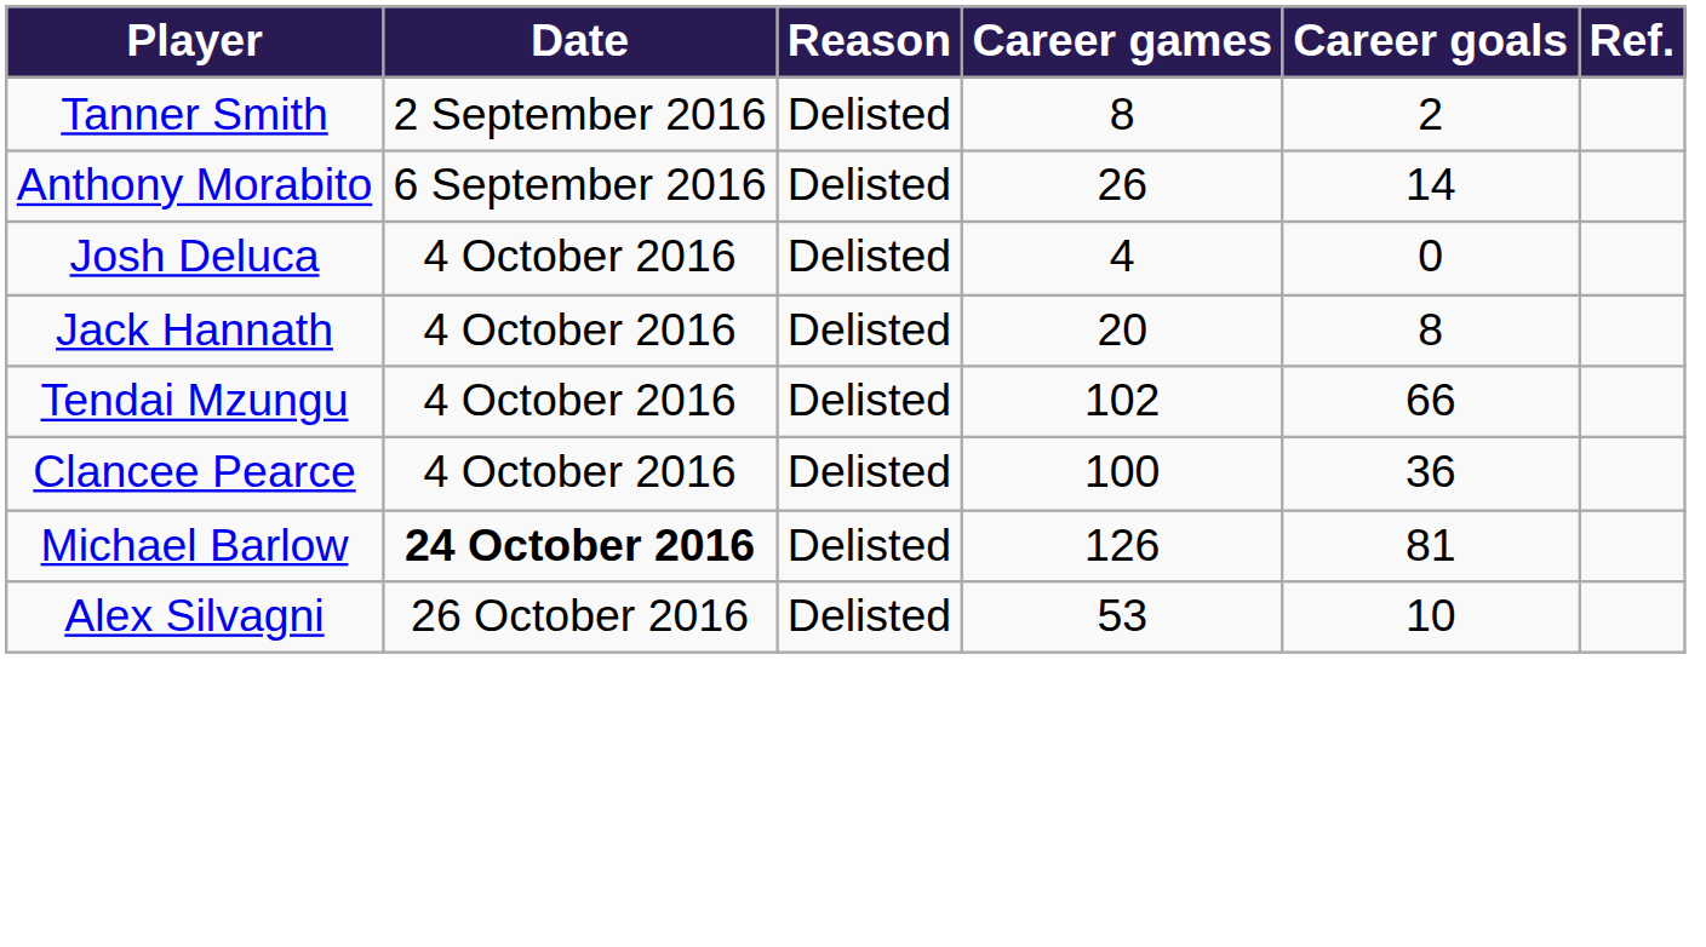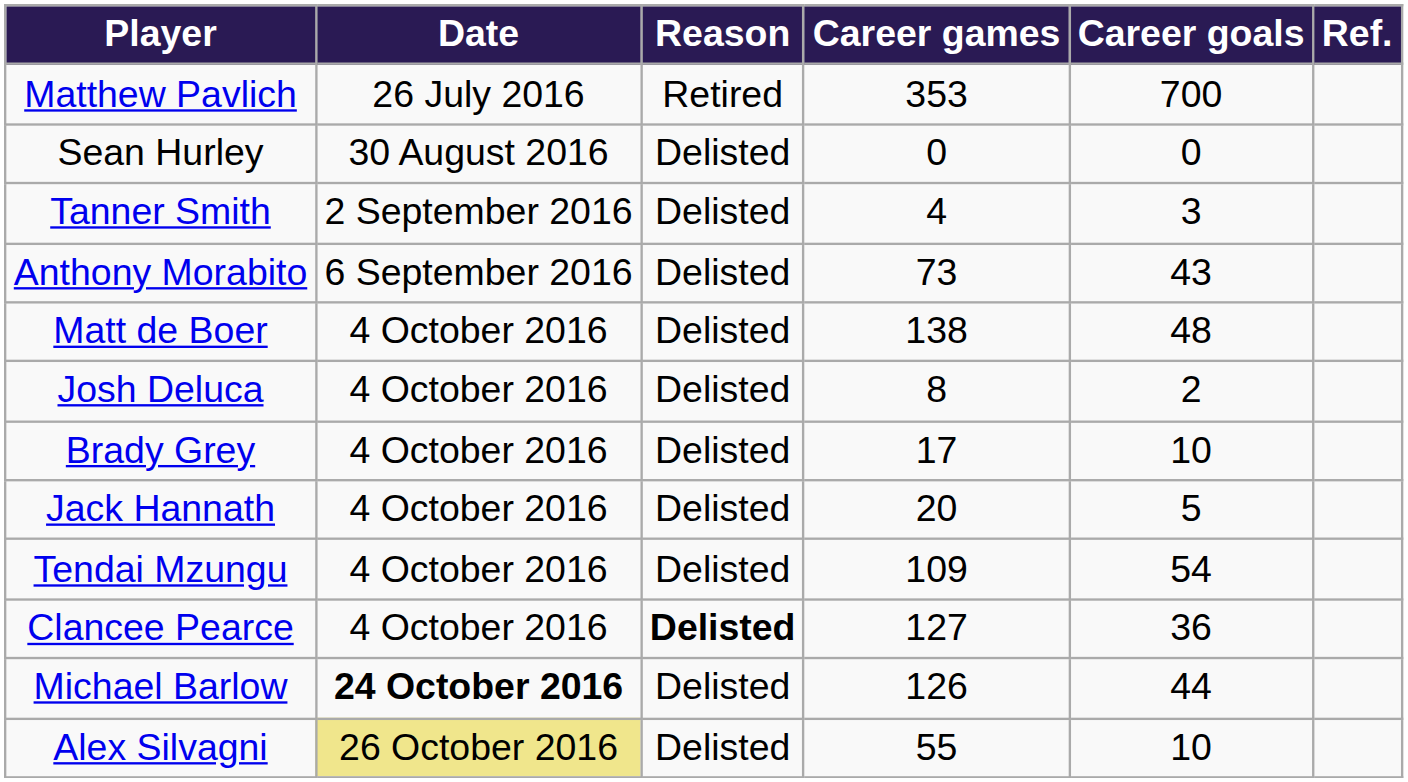+ row: Matthew Pavlich | 26 July 2016 | Retired | 353 | 700
+ row: Sean Hurley | 30 August 2016 | Delisted | 0 | 0
Tanner Smith | Career games: 8 -> 4
Tanner Smith | Career goals: 2 -> 3
Anthony Morabito | Career games: 26 -> 73
Anthony Morabito | Career goals: 14 -> 43
+ row: Matt de Boer | 4 October 2016 | Delisted | 138 | 48
Josh Deluca | Career games: 4 -> 8
Josh Deluca | Career goals: 0 -> 2
+ row: Brady Grey | 4 October 2016 | Delisted | 17 | 10
Jack Hannath | Career goals: 8 -> 5
Tendai Mzungu | Career games: 102 -> 109
Tendai Mzungu | Career goals: 66 -> 54
Clancee Pearce | Reason: normal -> bold
Clancee Pearce | Career games: 100 -> 127
Michael Barlow | Career goals: 81 -> 44
Alex Silvagni | Date: no background -> khaki background
Alex Silvagni | Career games: 53 -> 55
